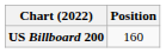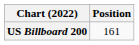US Billboard 200 | Position: 160 -> 161
